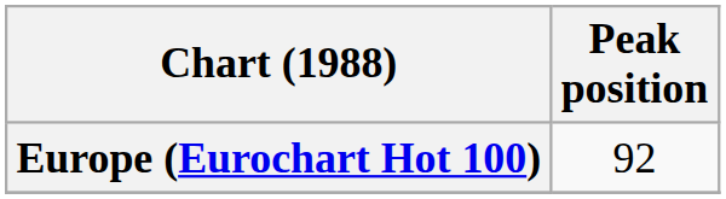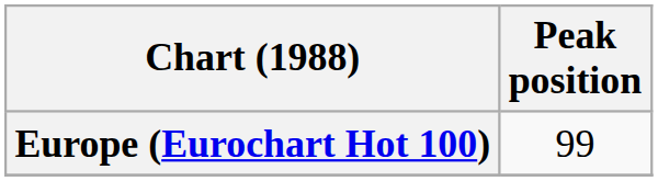Europe (Eurochart Hot 100) | Peak position: 92 -> 99
